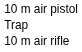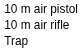rows swapped: 10 m air rifle <-> Trap
